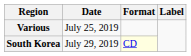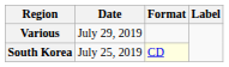Various | Date: July 25, 2019 -> July 29, 2019
South Korea | Date: July 29, 2019 -> July 25, 2019
